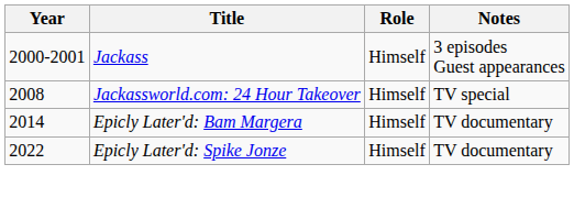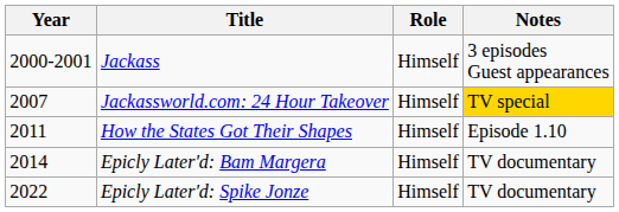Jackassworld.com: 24 Hour Takeover | Year: 2008 -> 2007
Jackassworld.com: 24 Hour Takeover | Notes: no background -> gold background
+ row: 2011 | How the States Got Their Shapes | Himself | Episode 1.10
